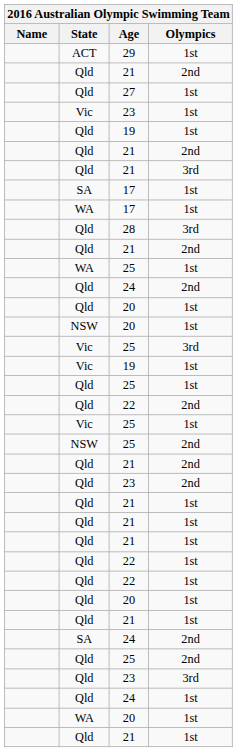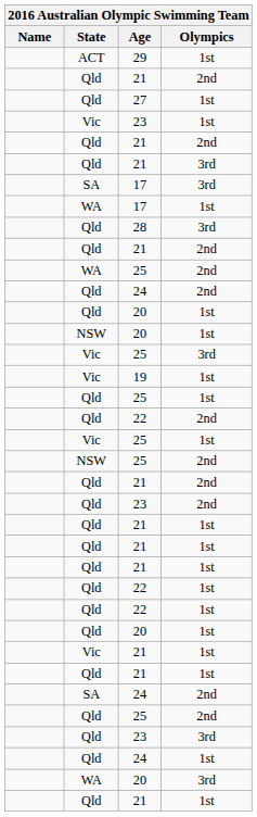- row: Qld | 19 | 1st
SA / 17 | Olympics: 1st -> 3rd
WA / 25 | Olympics: 1st -> 2nd
+ row: Vic | 21 | 1st
WA / 20 | Olympics: 1st -> 3rd
